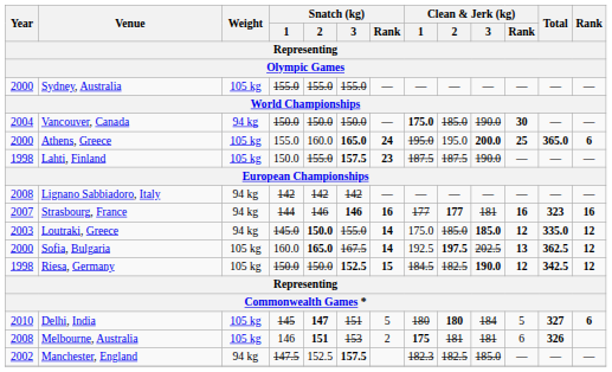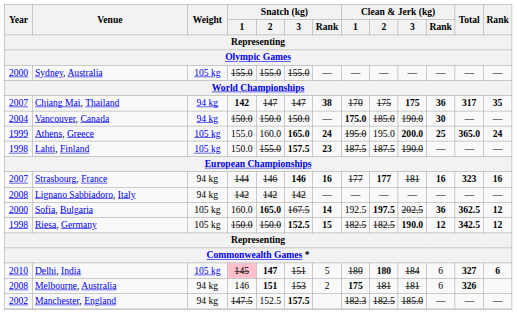+ row: 2007 | Chiang Mai, Thailand | 94 kg | 142 | 147 | 147 | 38 | 170 | 175 | 175 | 36 | 317 | 35
Athens, Greece | Year: 2000 -> 1999
Athens, Greece | Rank: 6 -> 24
rows swapped: Lignano Sabbiadoro, Italy <-> Strasbourg, France
- row: 2003 | Loutraki, Greece | 94 kg | 145.0 | 150.0 | 155.0 | 14 | 175.0 | 185.0 | 185.0 | 12 | 335.0 | 12
Sofia, Bulgaria | Clean & Jerk (kg) / Rank: 13 -> 36
Riesa, Germany | Clean & Jerk (kg) / 1: 184.5 -> 182.5
Delhi, India | Snatch (kg) / 1: no background -> pink background
Delhi, India | Clean & Jerk (kg) / Rank: 5 -> 6
Melbourne, Australia | Weight: 105 kg -> 94 kg
